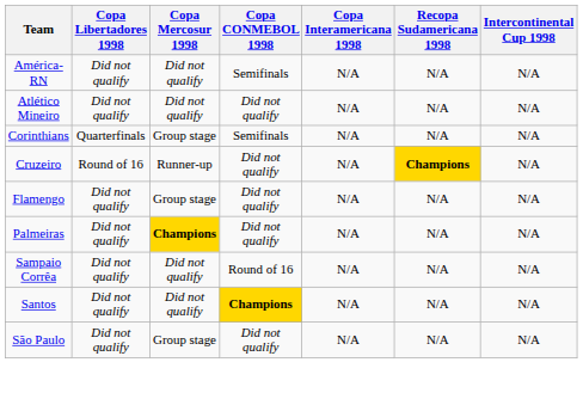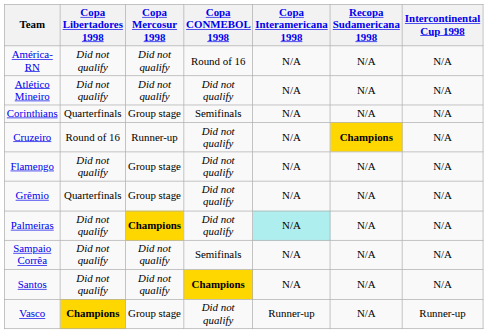América-RN | Copa CONMEBOL 1998: Semifinals -> Round of 16
+ row: Grêmio | Quarterfinals | Group stage | Did not qualify | N/A | N/A | N/A
Palmeiras | Copa Interamericana 1998: no background -> paleturquoise background
Sampaio Corrêa | Copa CONMEBOL 1998: Round of 16 -> Semifinals
- row: São Paulo | Did not qualify | Group stage | Did not qualify | N/A | N/A | N/A
+ row: Vasco | Champions | Group stage | Did not qualify | Runner-up | N/A | Runner-up
